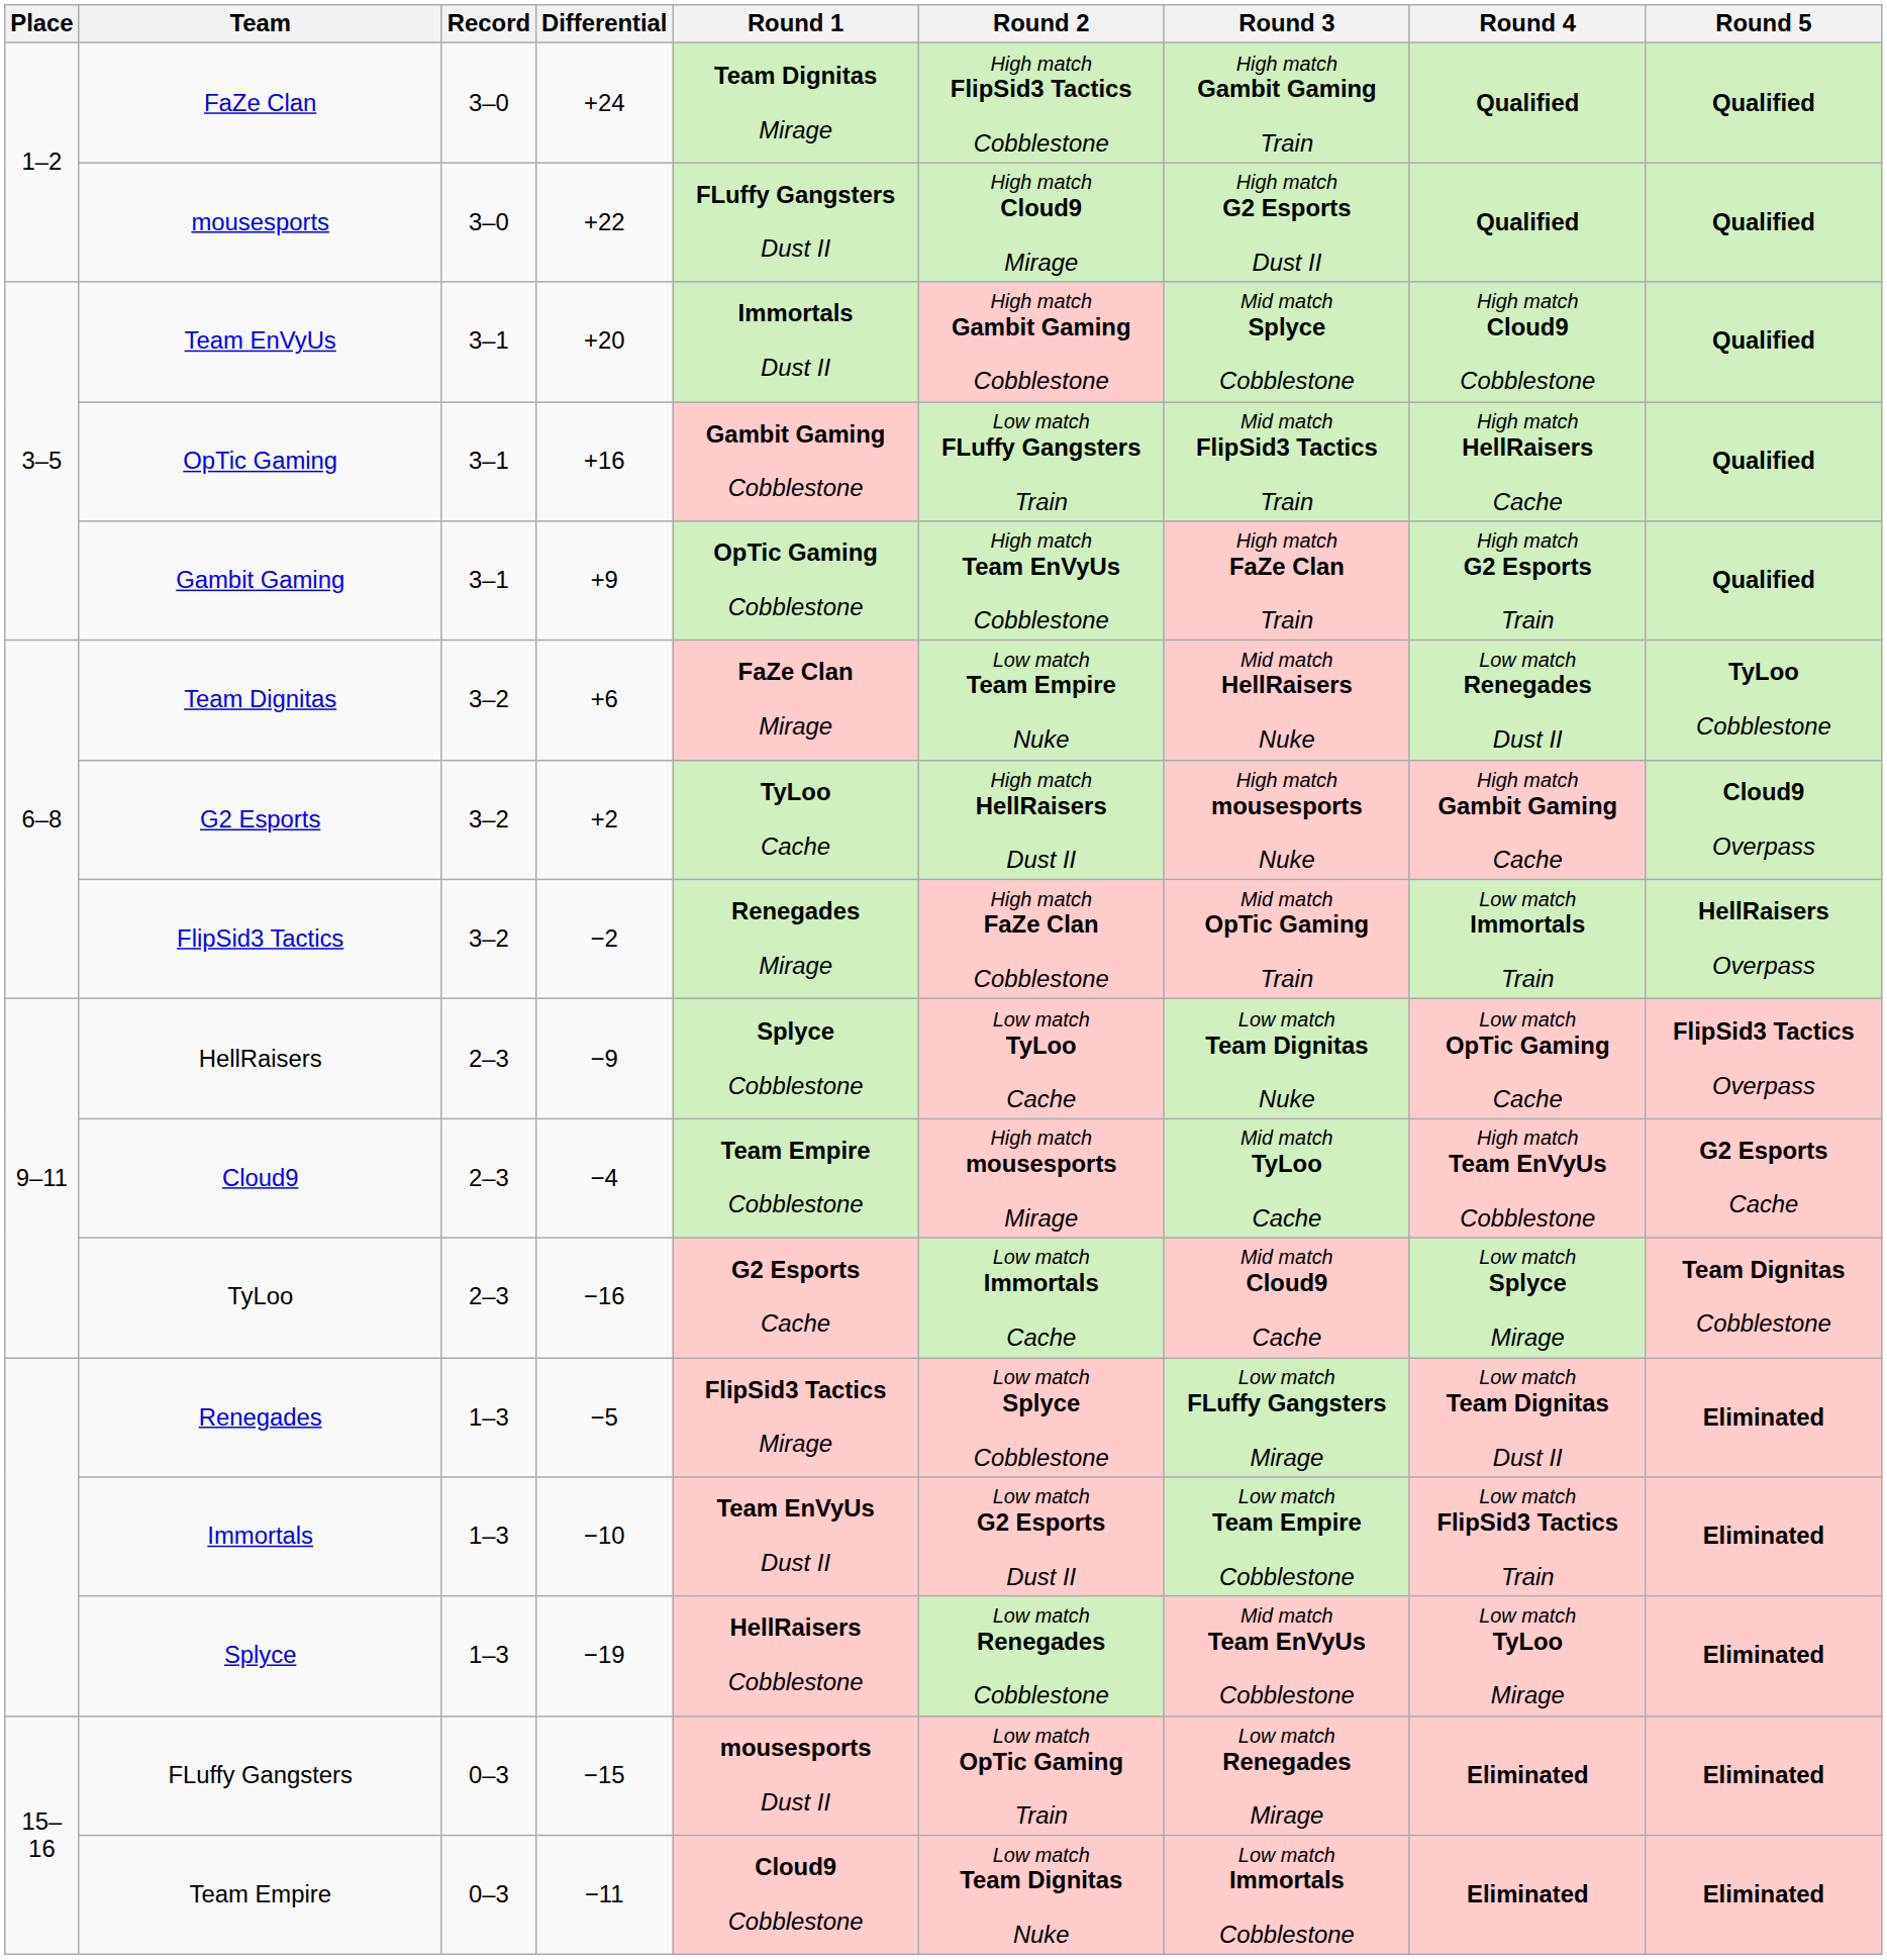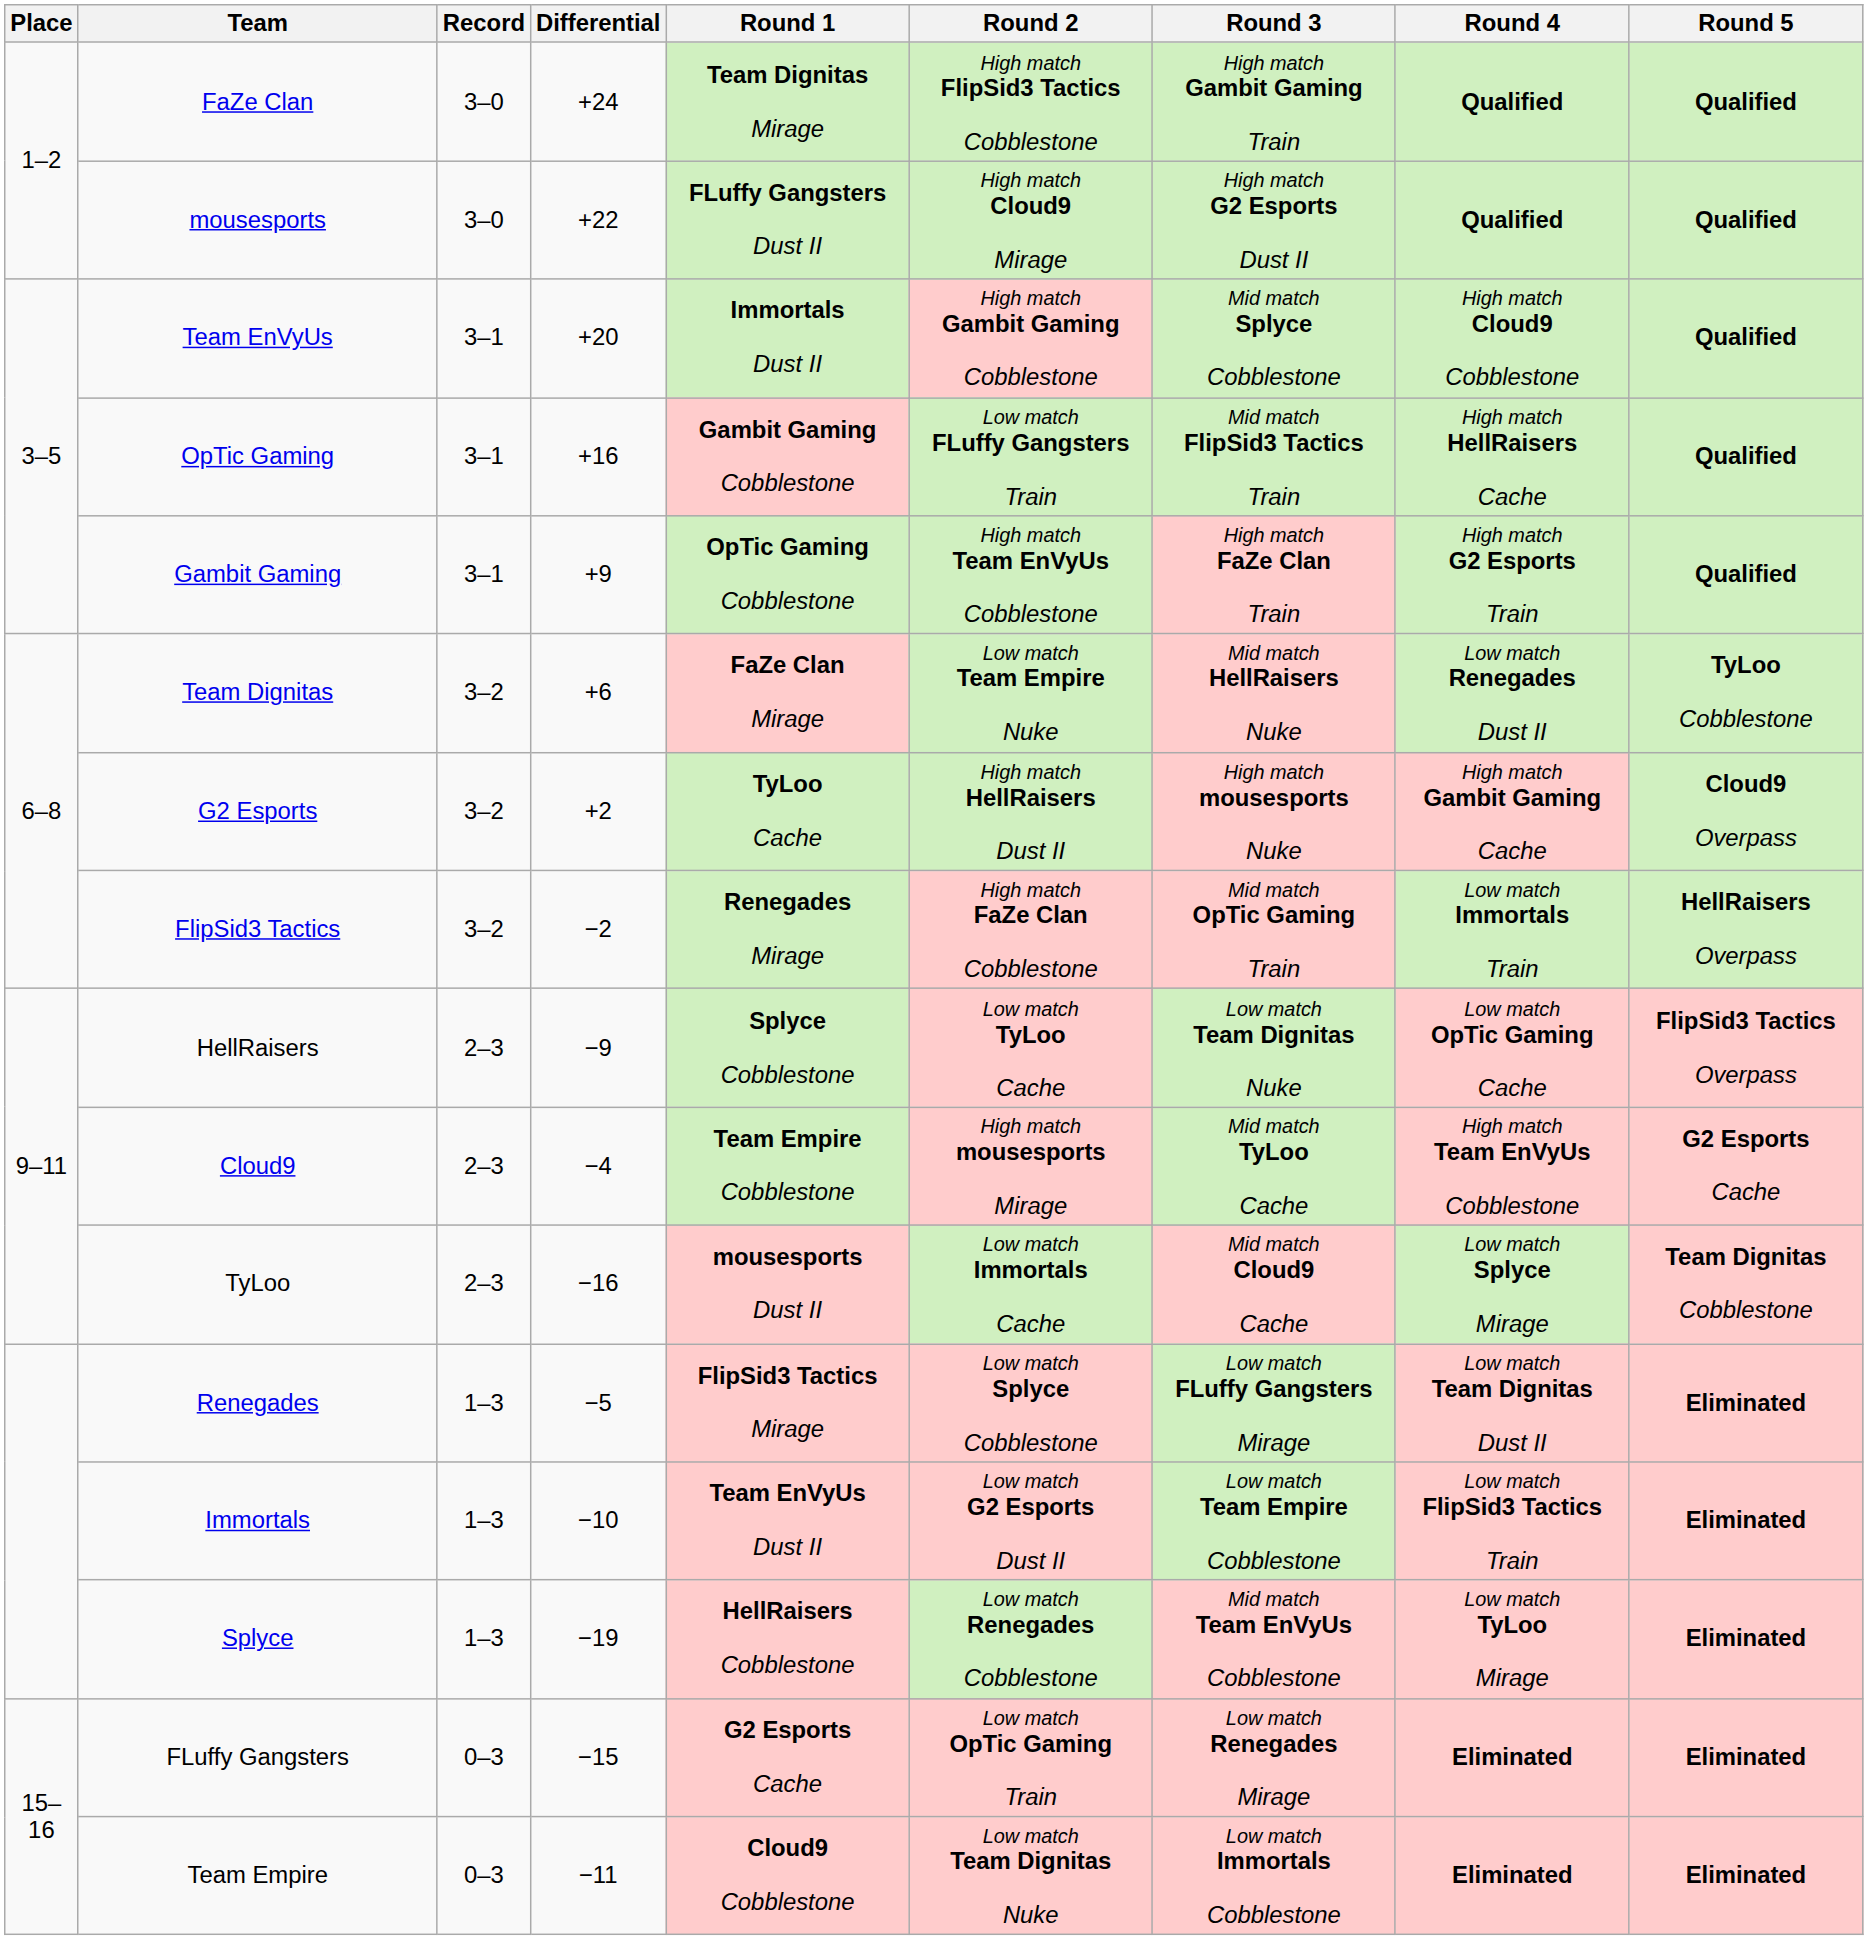TyLoo | Round 1: G2 Esports Cache -> mousesports Dust II
FLuffy Gangsters | Round 1: mousesports Dust II -> G2 Esports Cache
